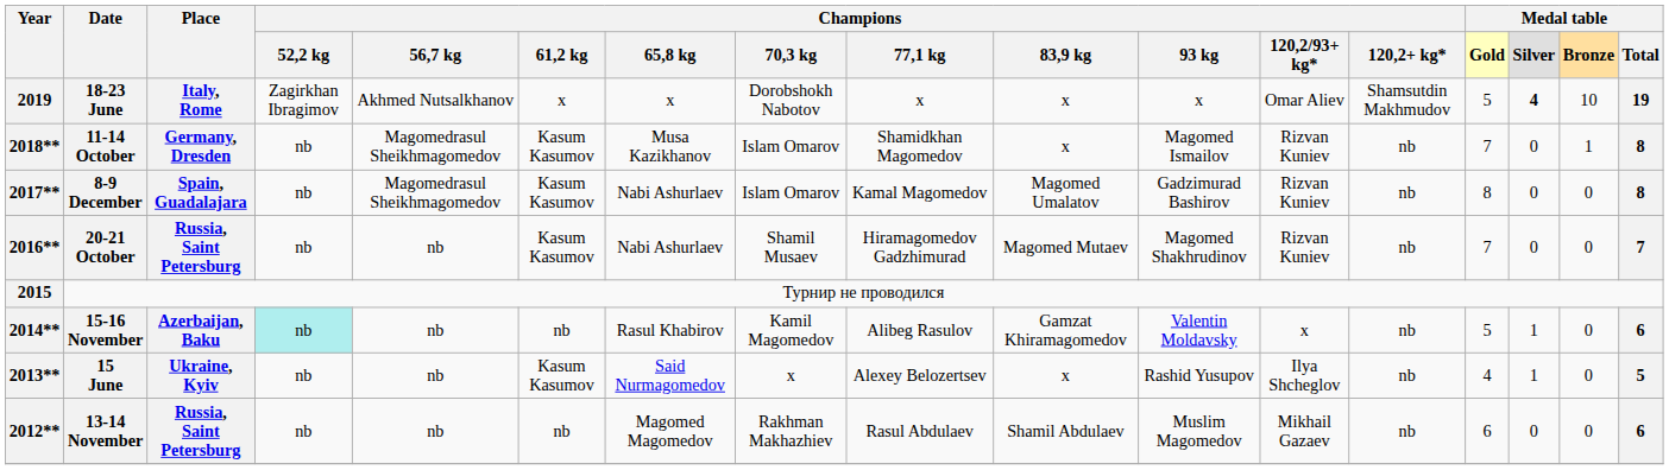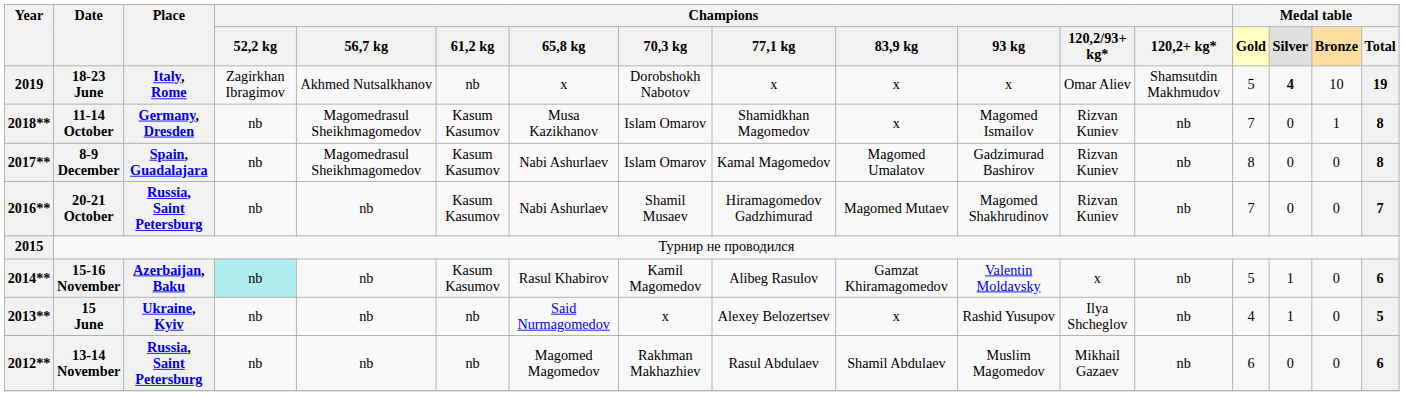2019 | Champions / 61,2 kg: х -> nb
2014** | Champions / 61,2 kg: nb -> Kasum Kasumov
2013** | Champions / 61,2 kg: Kasum Kasumov -> nb
